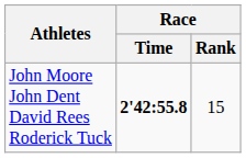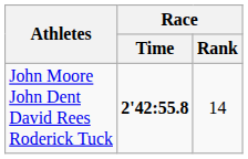John Moore John Dent David Rees Roderick Tuck | Race / Rank: 15 -> 14
